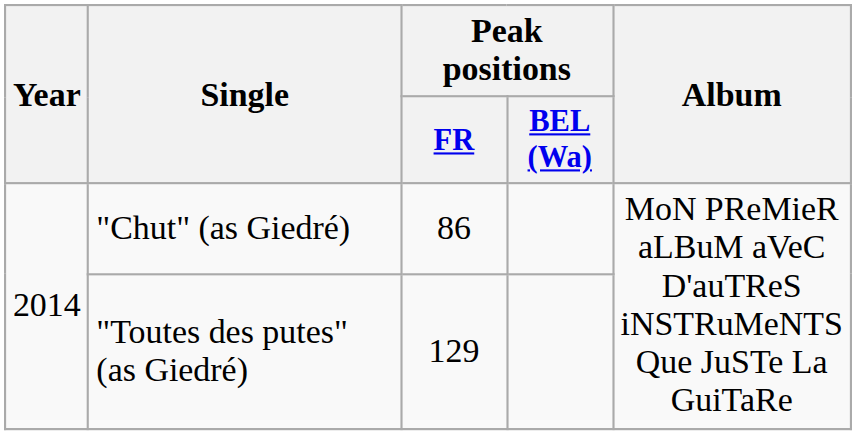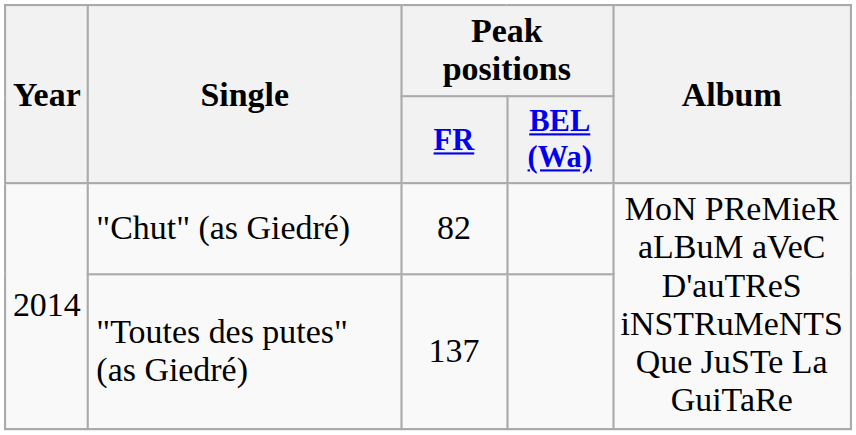"Chut" (as Giedré) | Peak positions / FR: 86 -> 82
"Toutes des putes" (as Giedré) | Peak positions / FR: 129 -> 137
